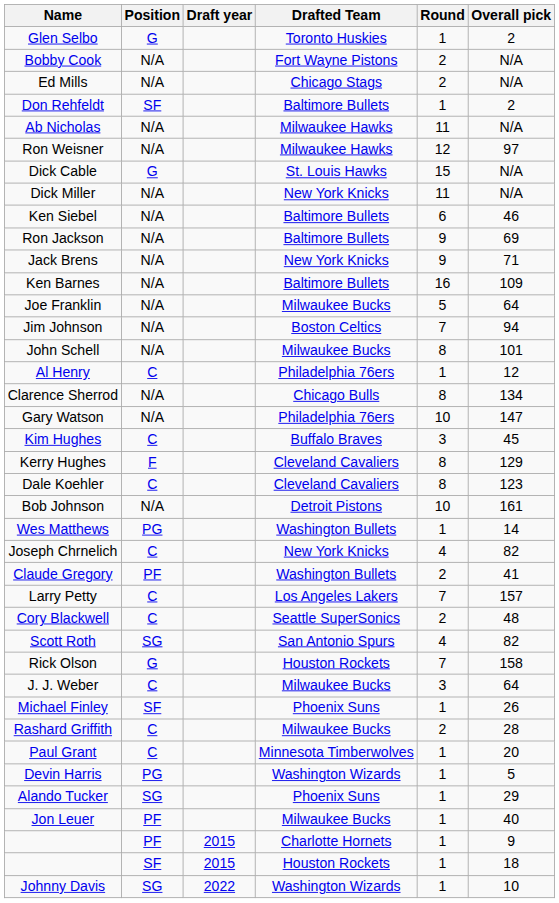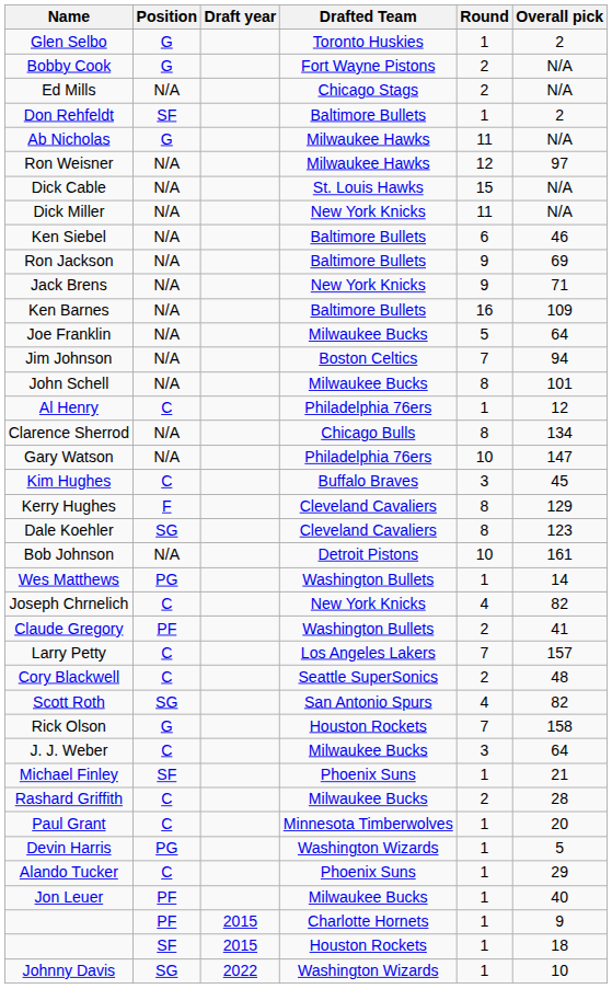Bobby Cook | Position: N/A -> G
Ab Nicholas | Position: N/A -> G
Dick Cable | Position: G -> N/A
Dale Koehler | Position: C -> SG
Michael Finley | Overall pick: 26 -> 21
Alando Tucker | Position: SG -> C
